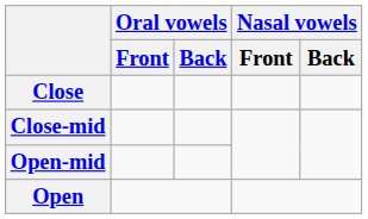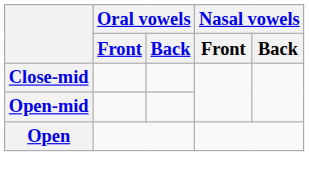- row: Close
